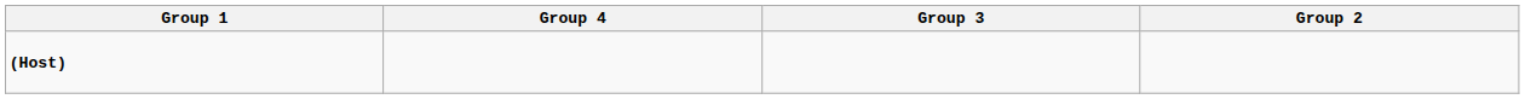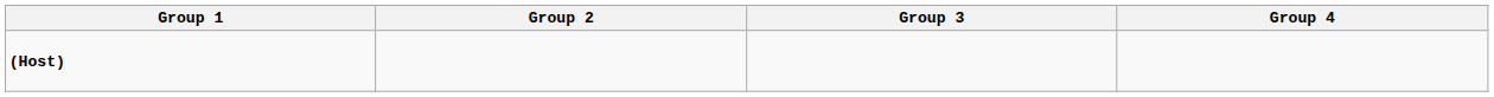columns swapped: Group 2 <-> Group 4
